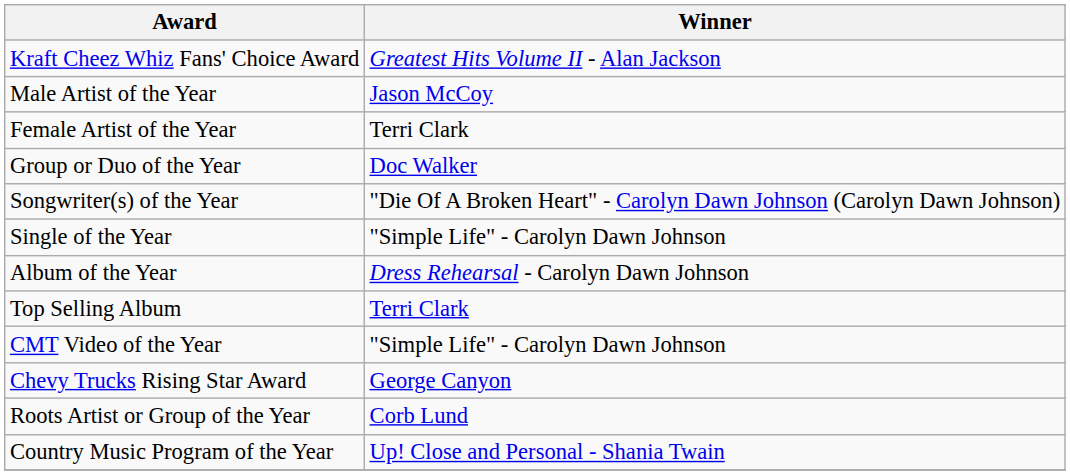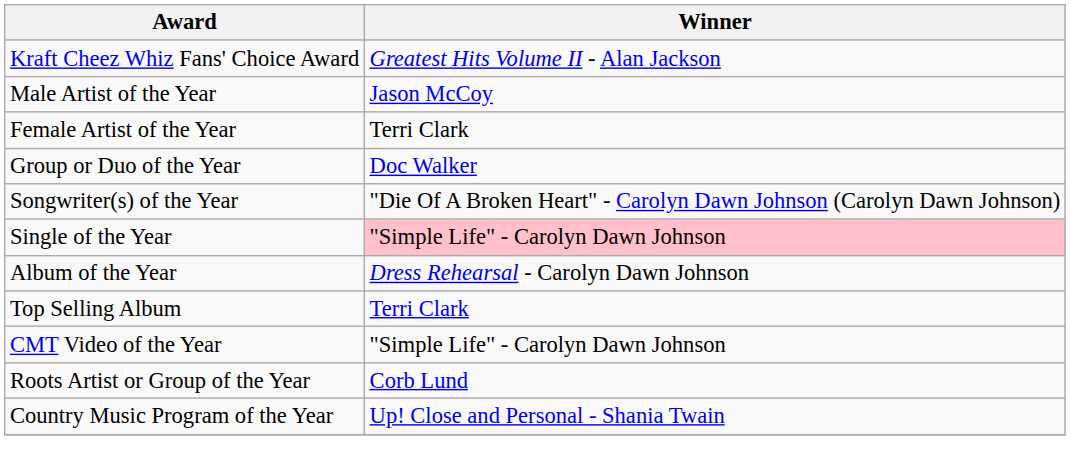Single of the Year | Winner: no background -> pink background
- row: Chevy Trucks Rising Star Award | George Canyon
